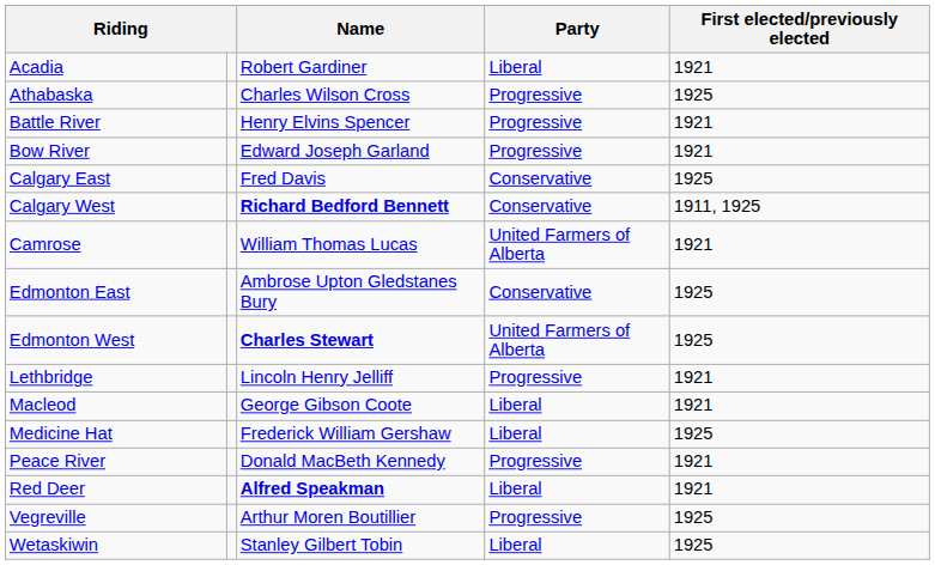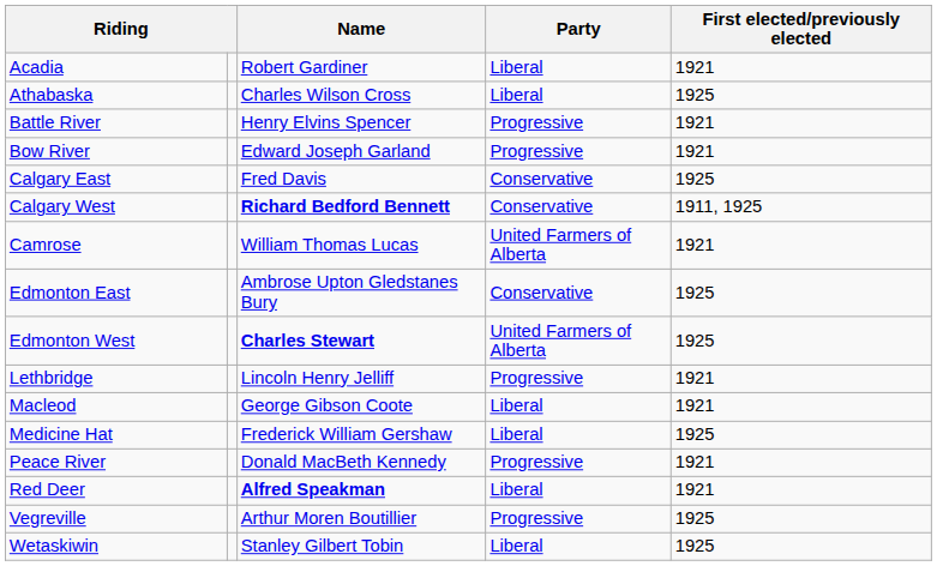Athabaska | Party: Progressive -> Liberal
